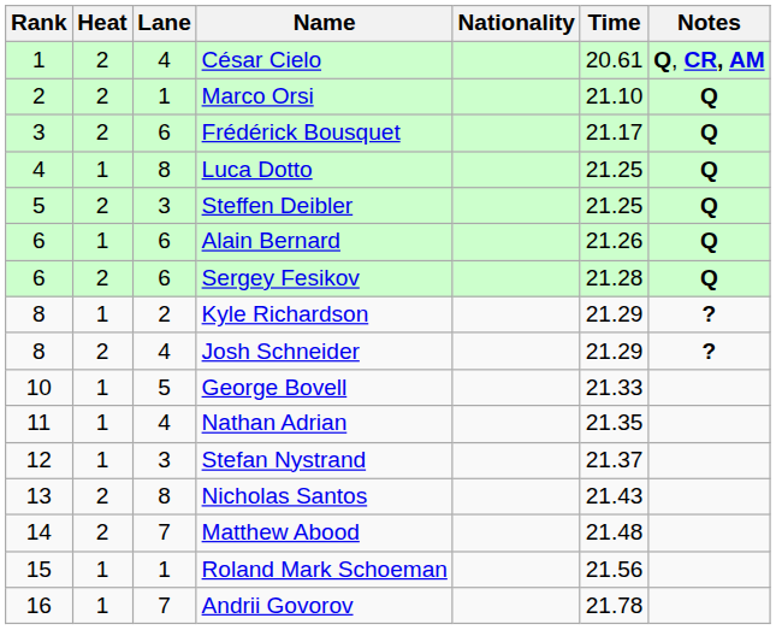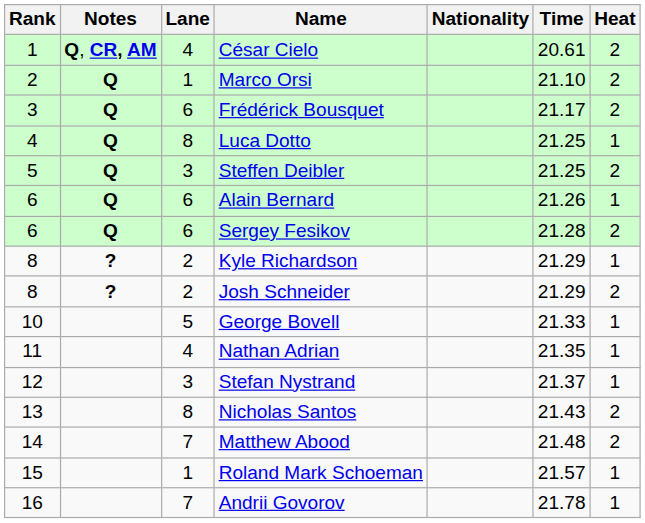columns swapped: Heat <-> Notes
Josh Schneider | Lane: 4 -> 2
Roland Mark Schoeman | Time: 21.56 -> 21.57
